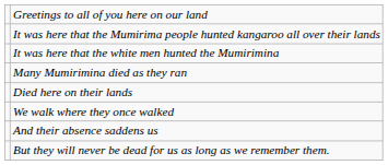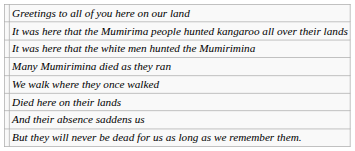rows swapped: Died here on their lands <-> We walk where they once walked
